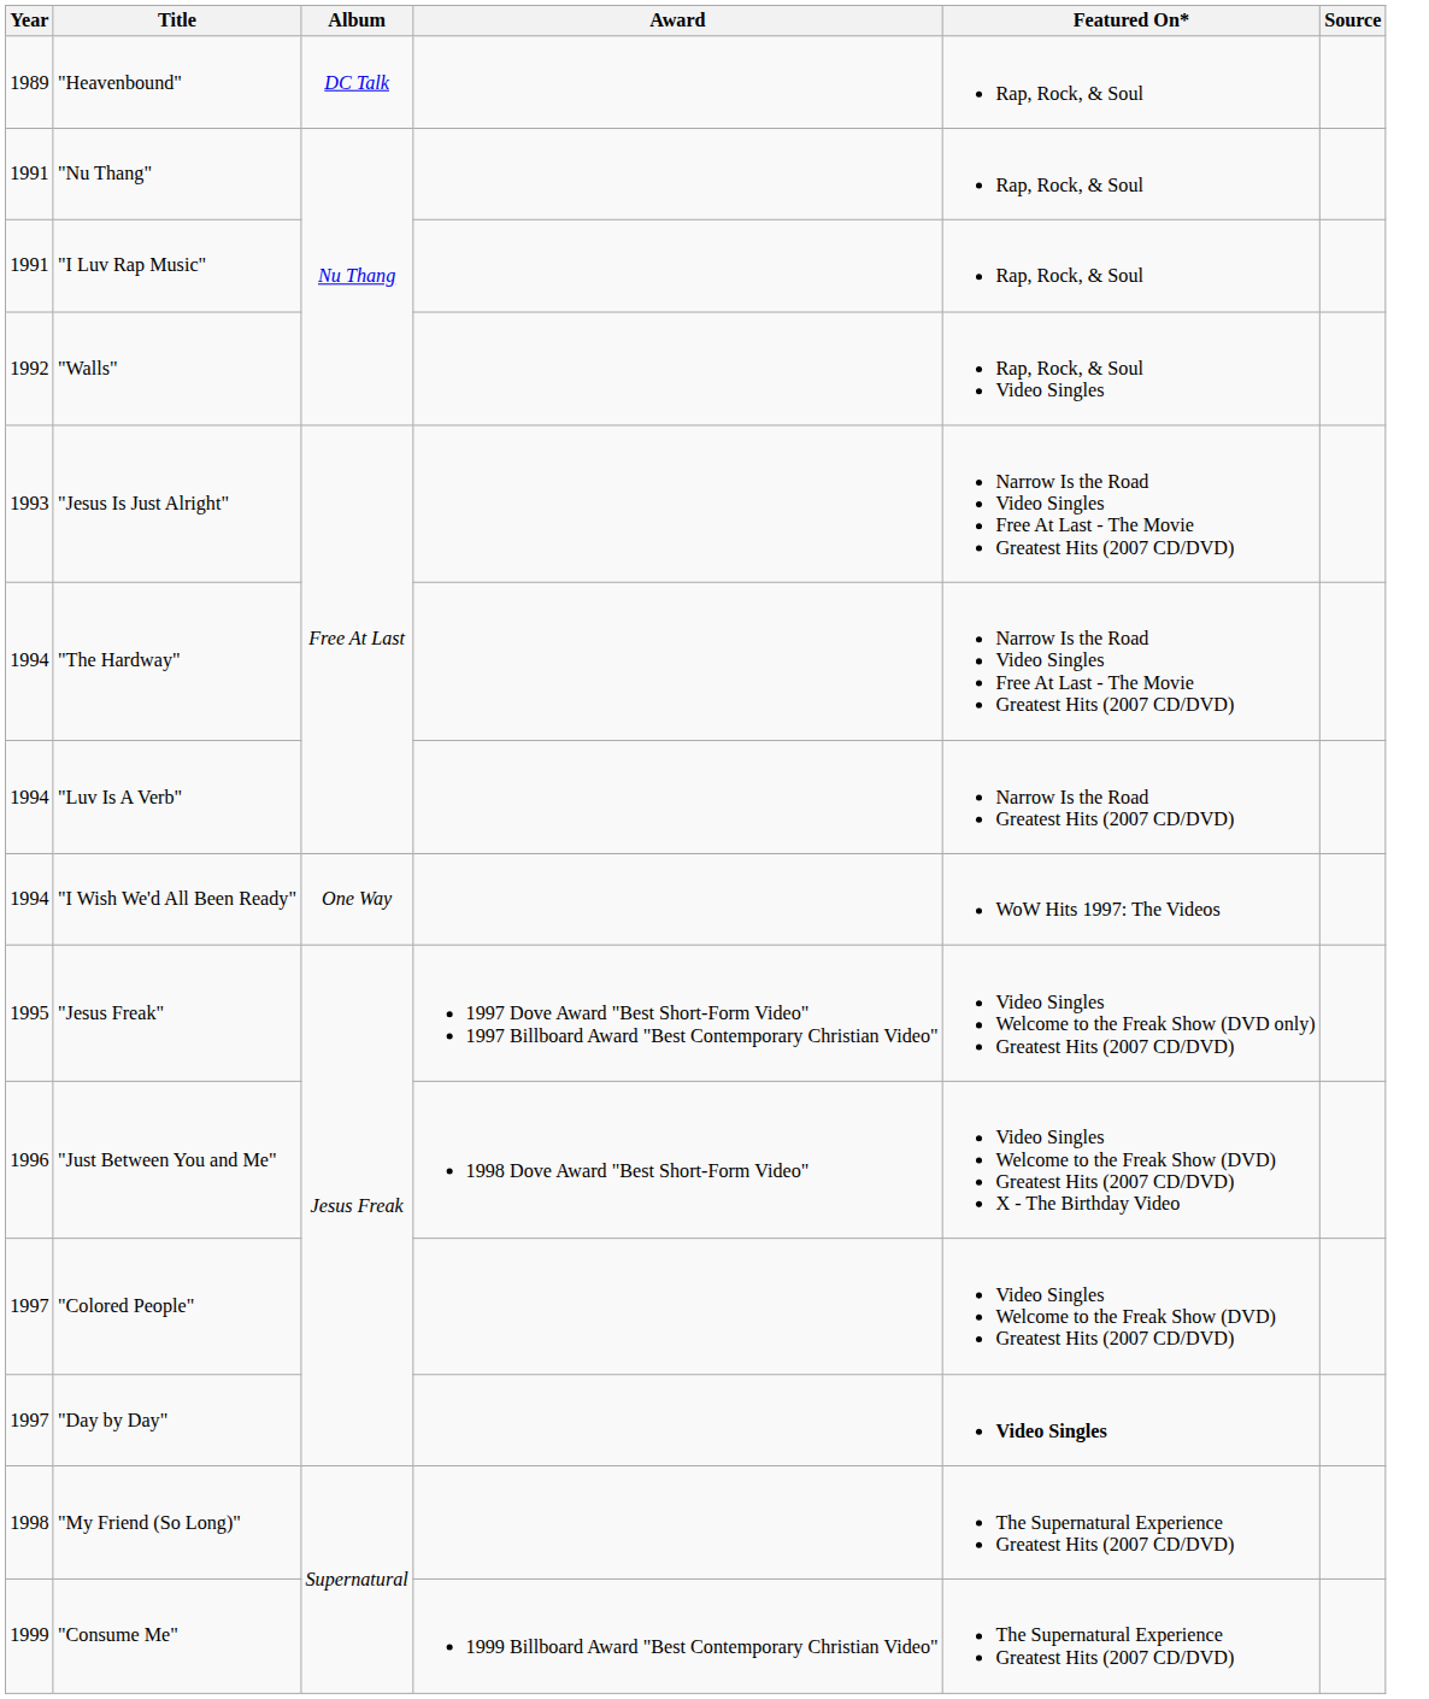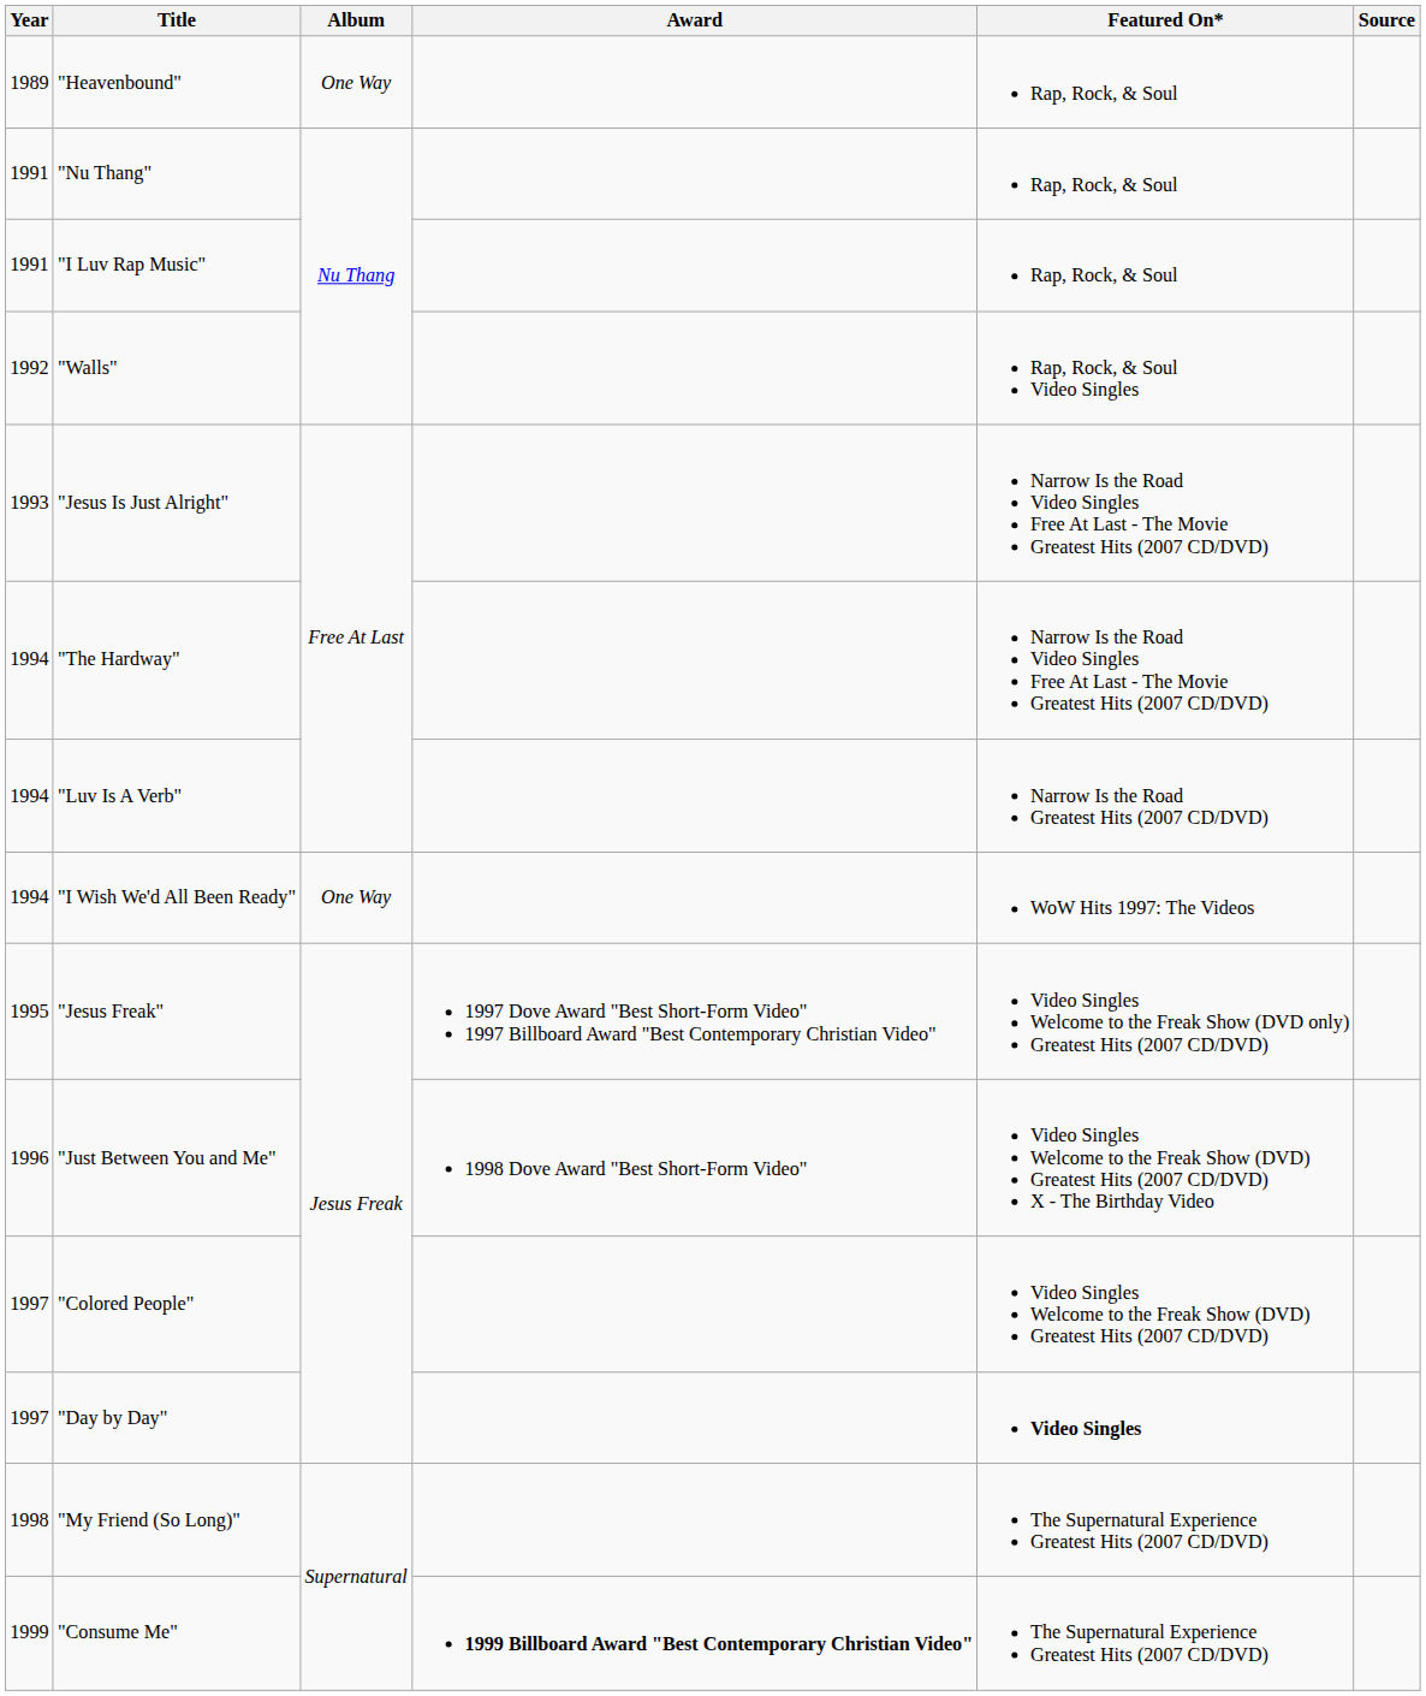"Heavenbound" | Album: DC Talk -> One Way
"Consume Me" | Award: normal -> bold
